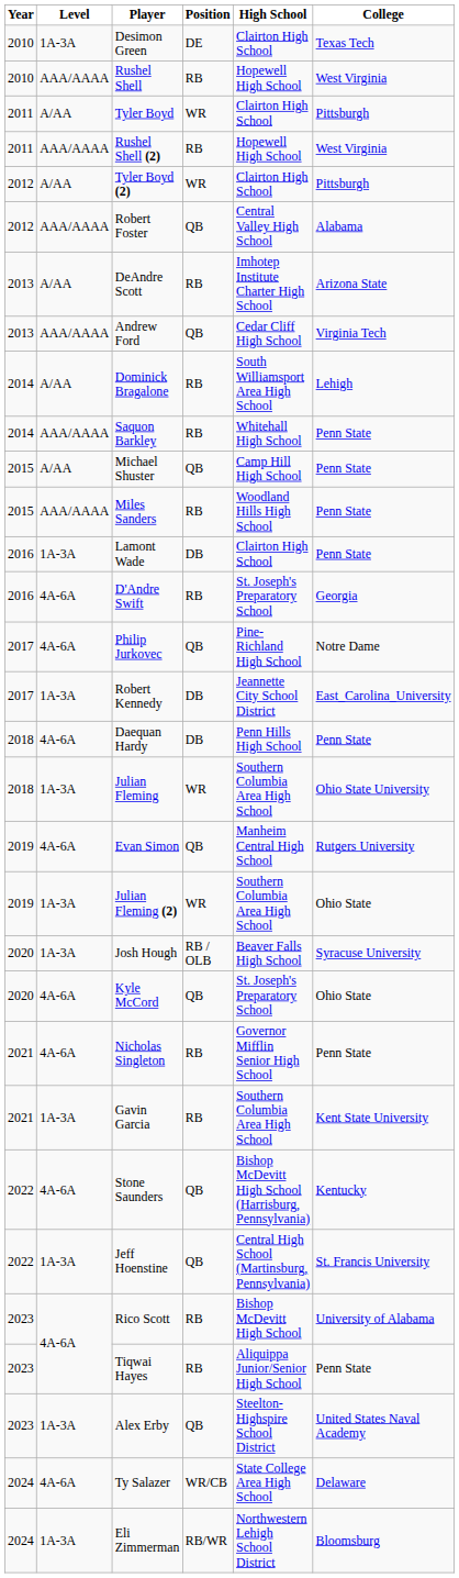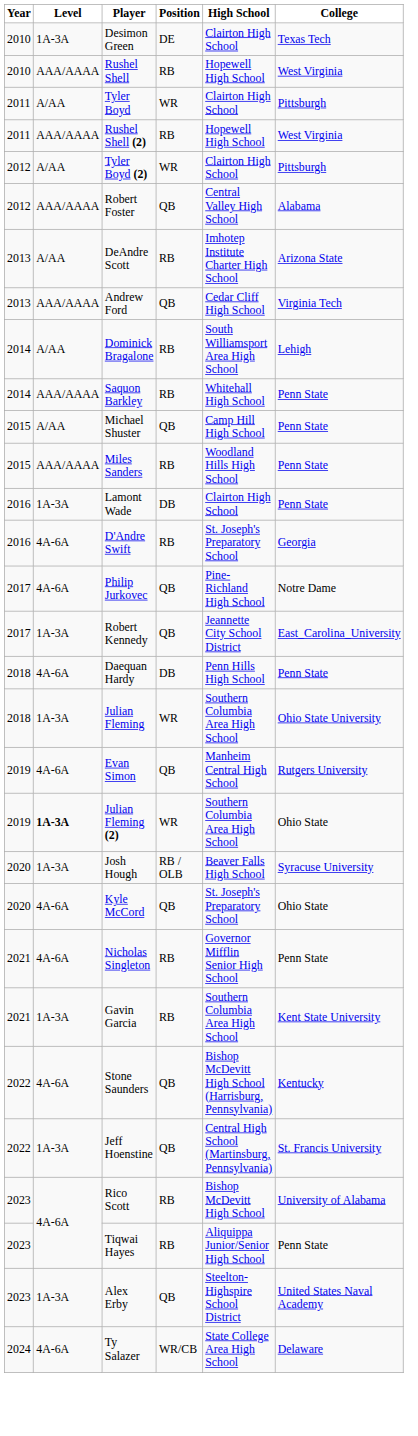Robert Kennedy | Position: DB -> QB
Julian Fleming (2) | Level: normal -> bold
- row: 2024 | 1A-3A | Eli Zimmerman | RB/WR | Northwestern Lehigh School District | Bloomsburg
